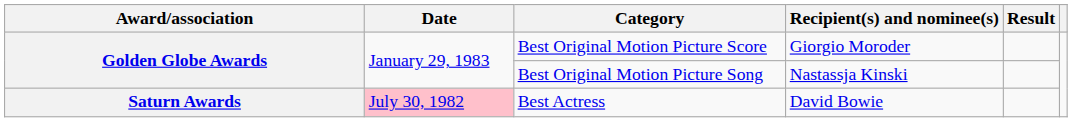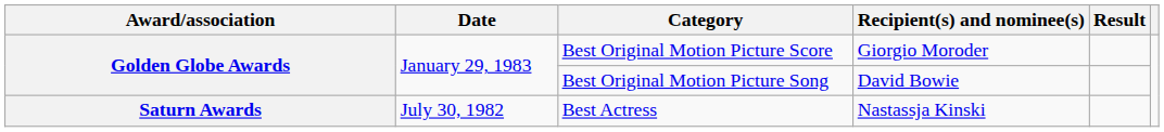Best Original Motion Picture Song | Recipient(s) and nominee(s): Nastassja Kinski -> David Bowie
Best Actress | Date: pink background -> no background
Best Actress | Recipient(s) and nominee(s): David Bowie -> Nastassja Kinski
